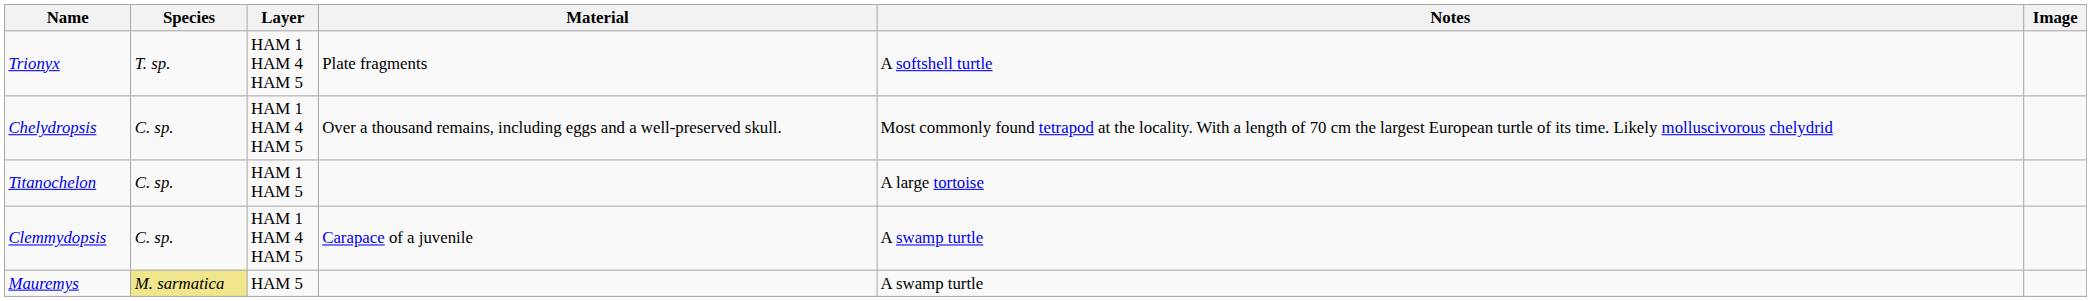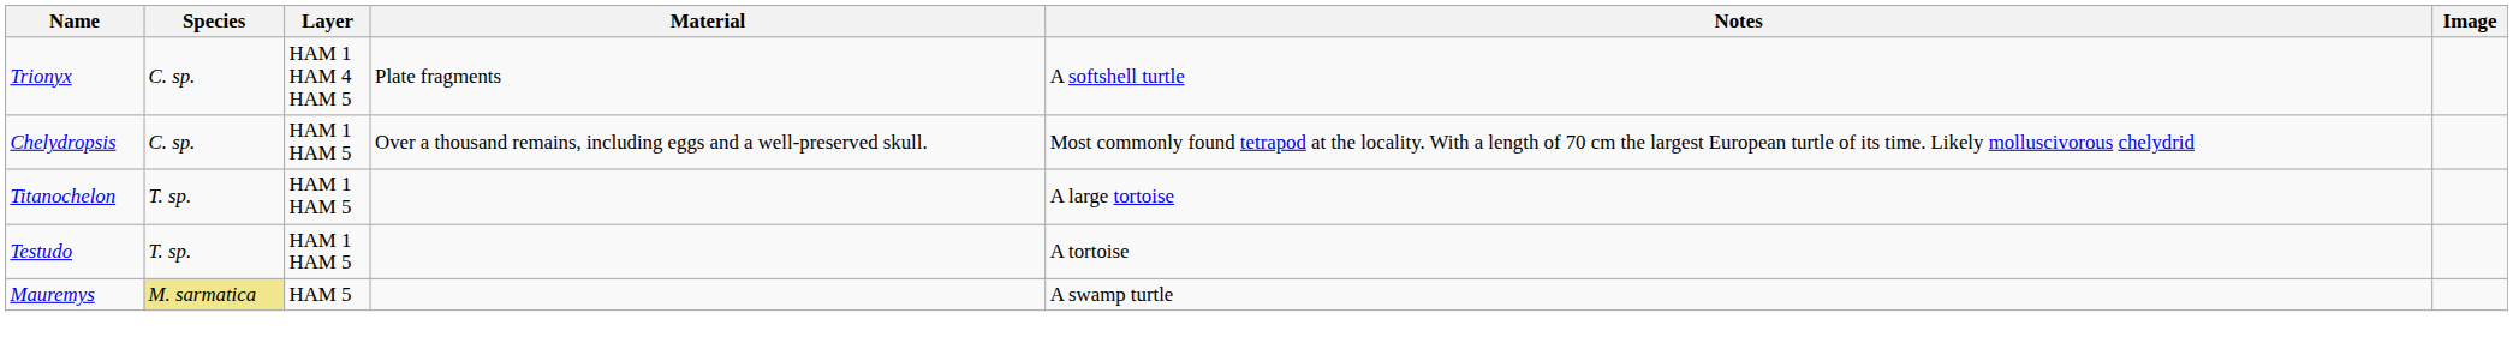Trionyx | Species: T. sp. -> C. sp.
Chelydropsis | Layer: HAM 1 HAM 4 HAM 5 -> HAM 1 HAM 5
Titanochelon | Species: C. sp. -> T. sp.
+ row: Testudo | T. sp. | HAM 1 HAM 5 | A tortoise
- row: Clemmydopsis | C. sp. | HAM 1 HAM 4 HAM 5 | Carapace of a juvenile | A swamp turtle
